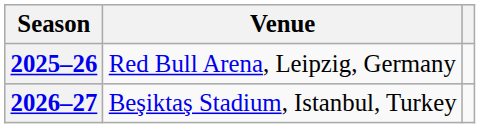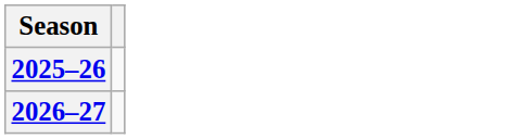- column: Venue | Red Bull Arena, Leipzig, Germany | Beşiktaş Stadium, Istanbul, Turkey
